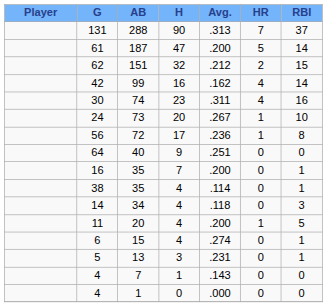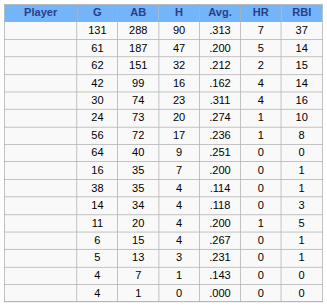24 | Avg.: .267 -> .274
6 | Avg.: .274 -> .267
